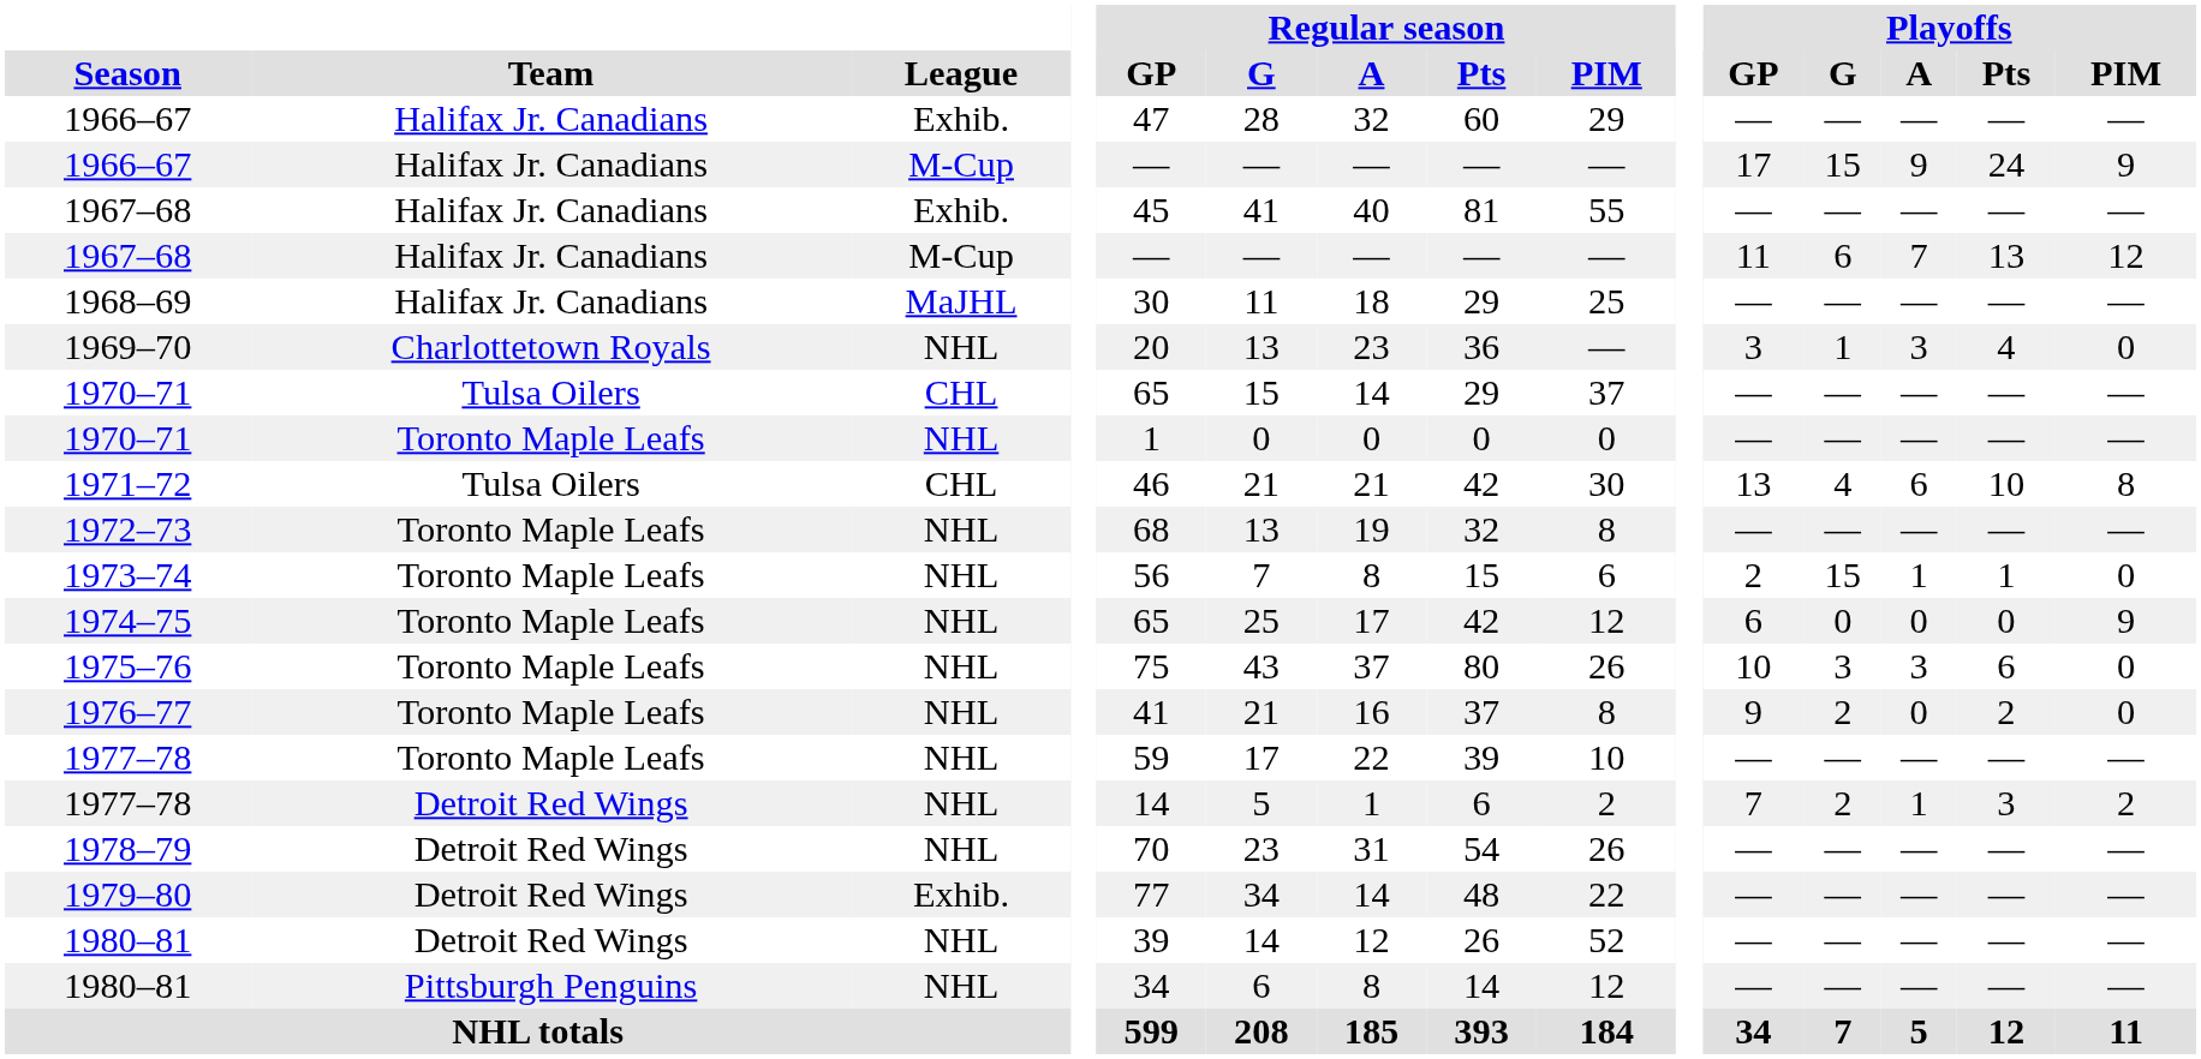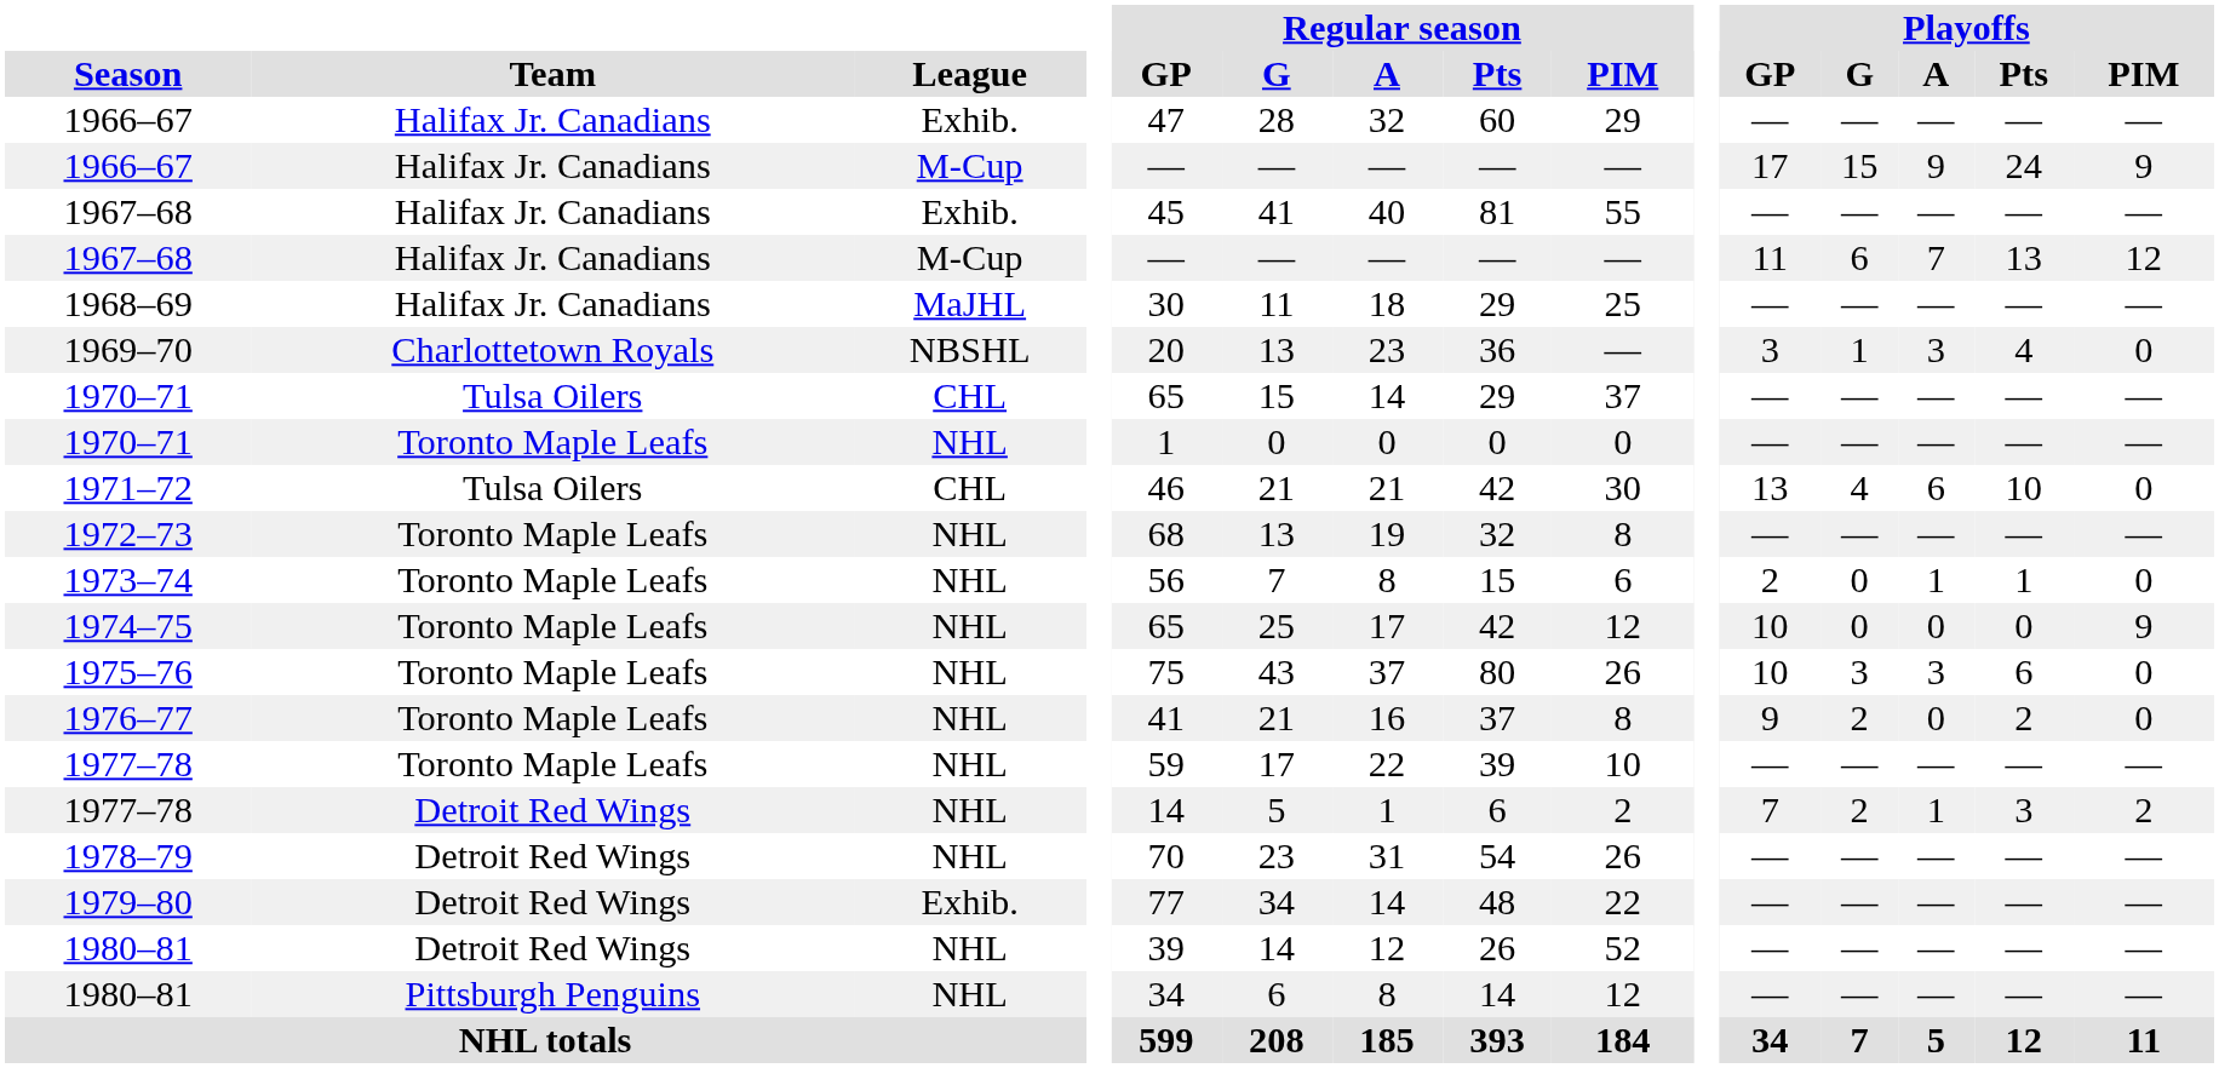1969–70 | League: NHL -> NBSHL
1971–72 | Playoffs / PIM: 8 -> 0
1973–74 | Playoffs / G: 15 -> 0
1974–75 | Playoffs / GP: 6 -> 10
